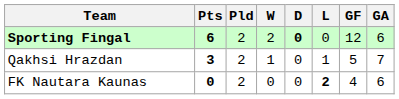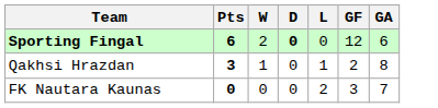- column: Pld | 2 | 2 | 2
Qakhsi Hrazdan | GF: 5 -> 2
Qakhsi Hrazdan | GA: 7 -> 8
FK Nautara Kaunas | L: bold -> normal
FK Nautara Kaunas | GF: 4 -> 3
FK Nautara Kaunas | GA: 6 -> 7
